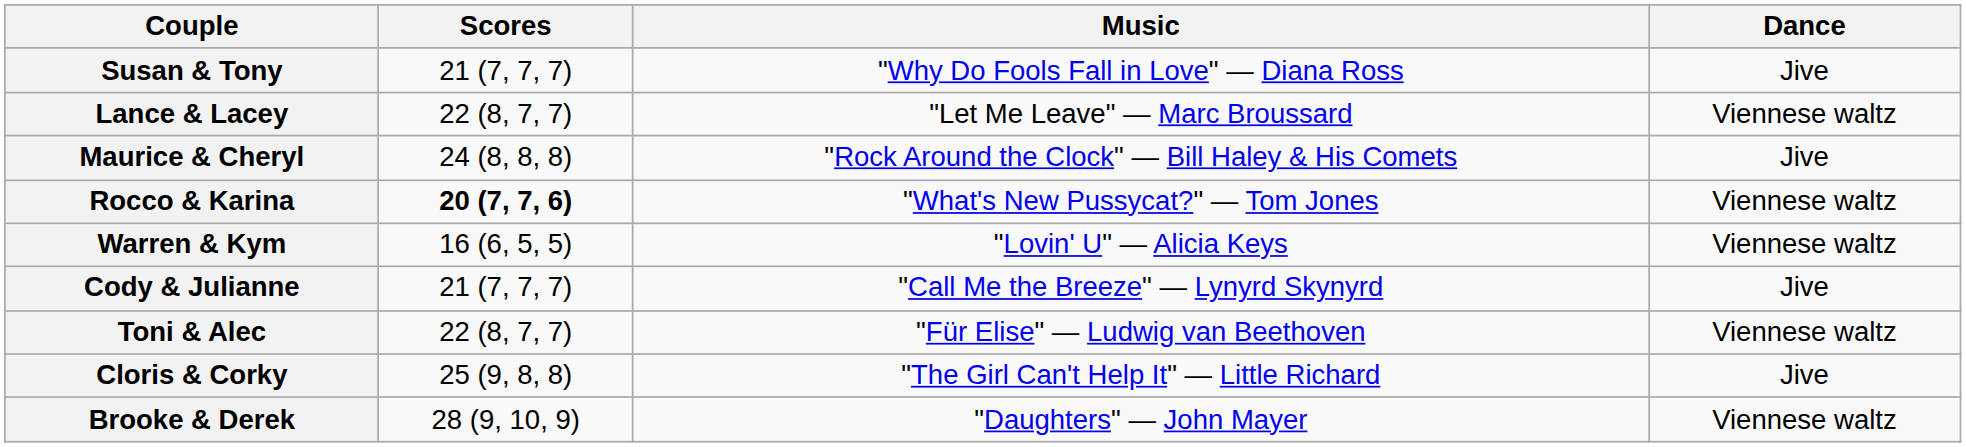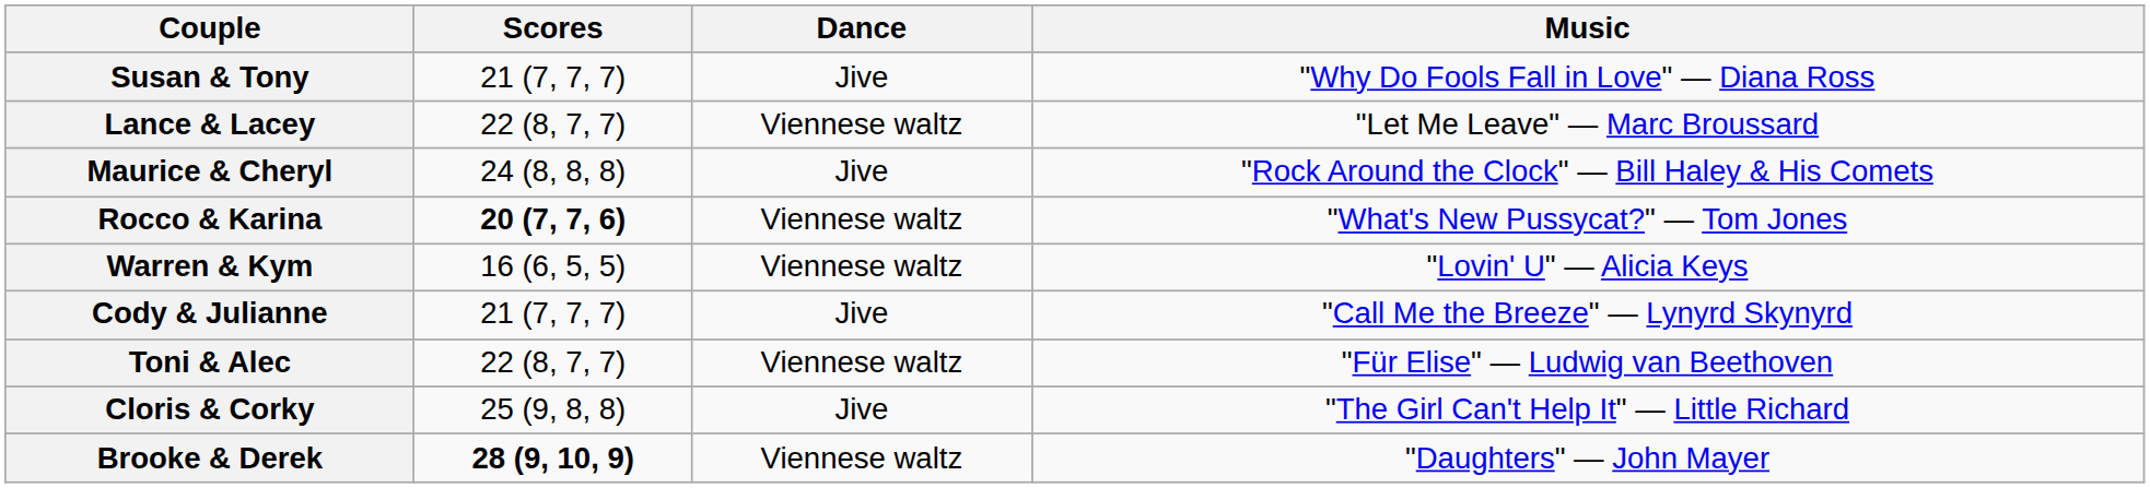columns swapped: Dance <-> Music
Brooke & Derek | Scores: normal -> bold
